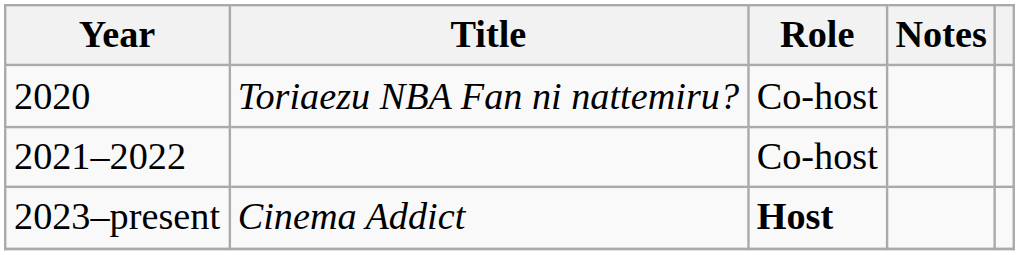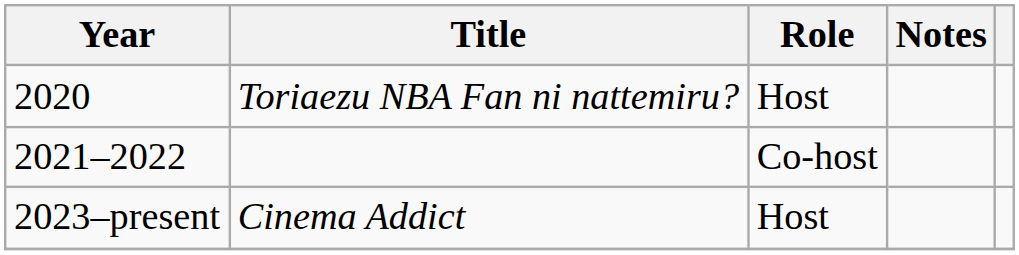Toriaezu NBA Fan ni nattemiru? | Role: Co-host -> Host
Cinema Addict | Role: bold -> normal
